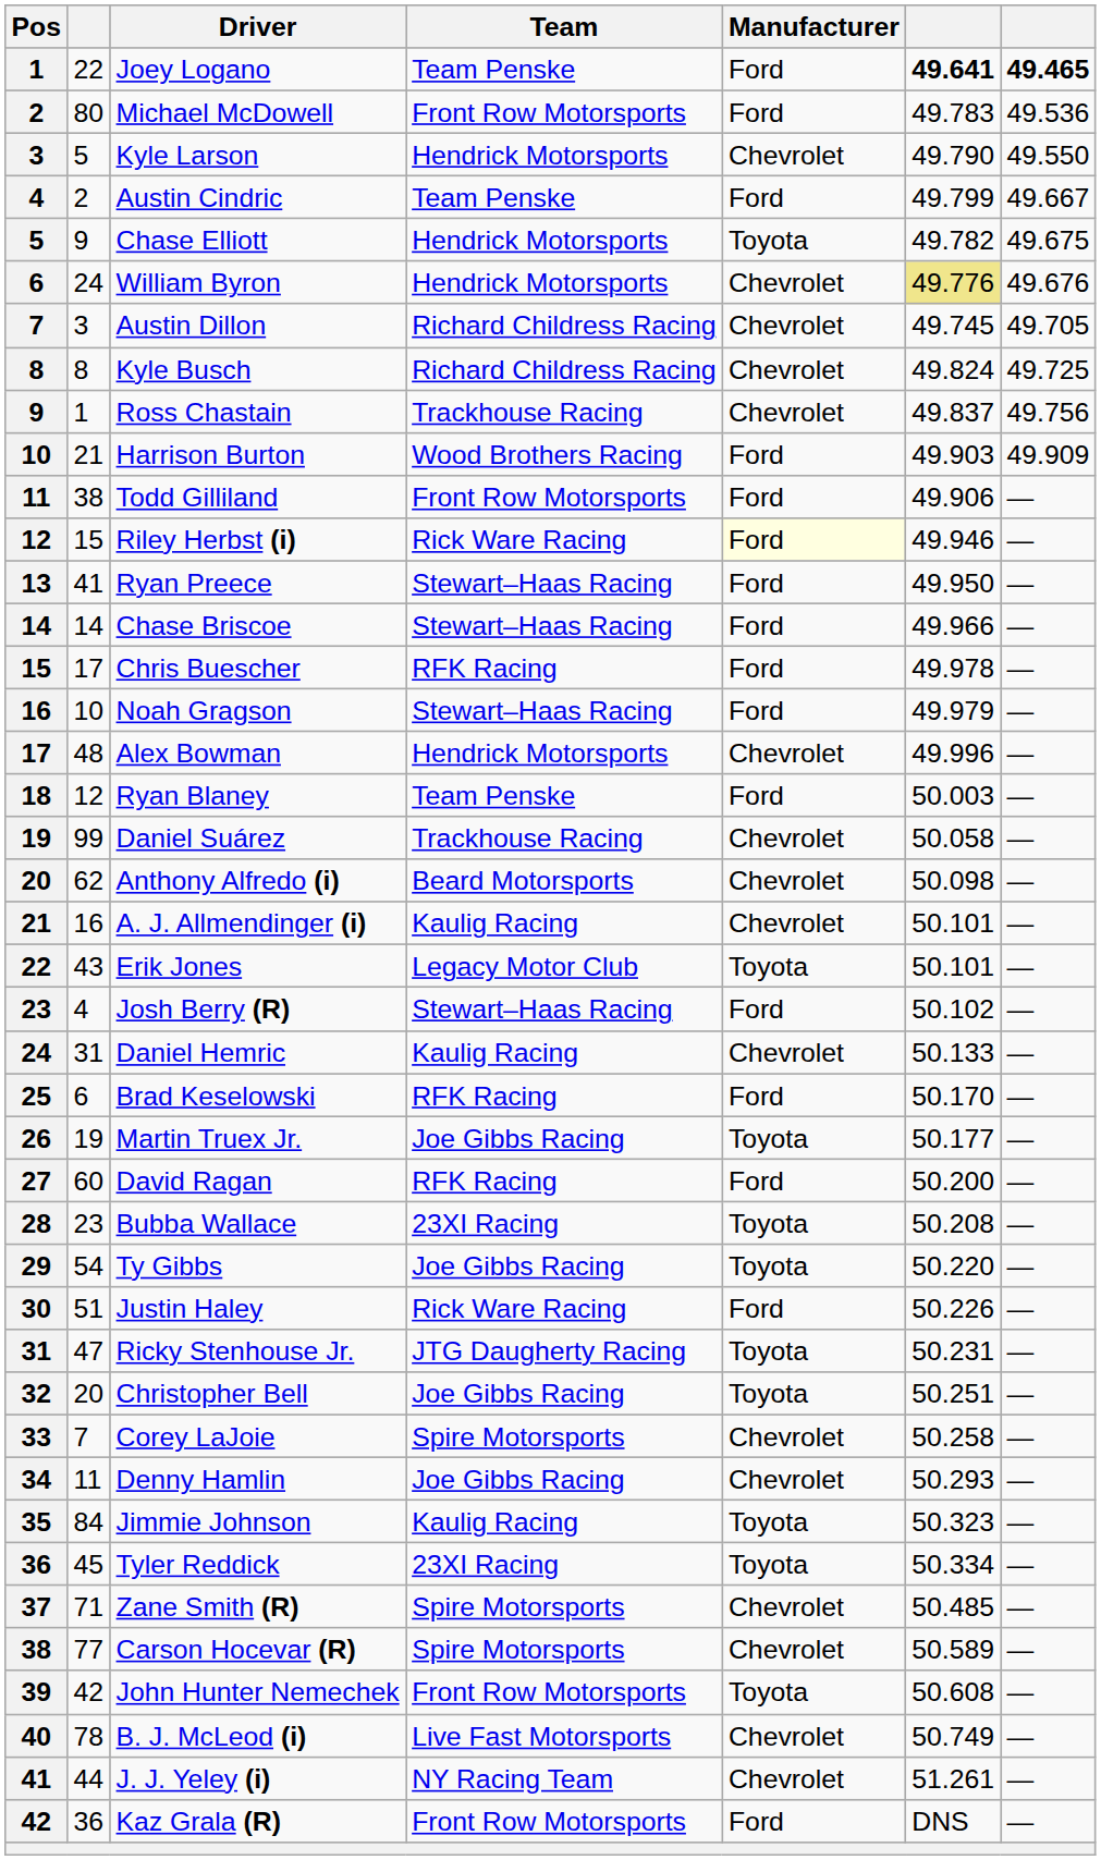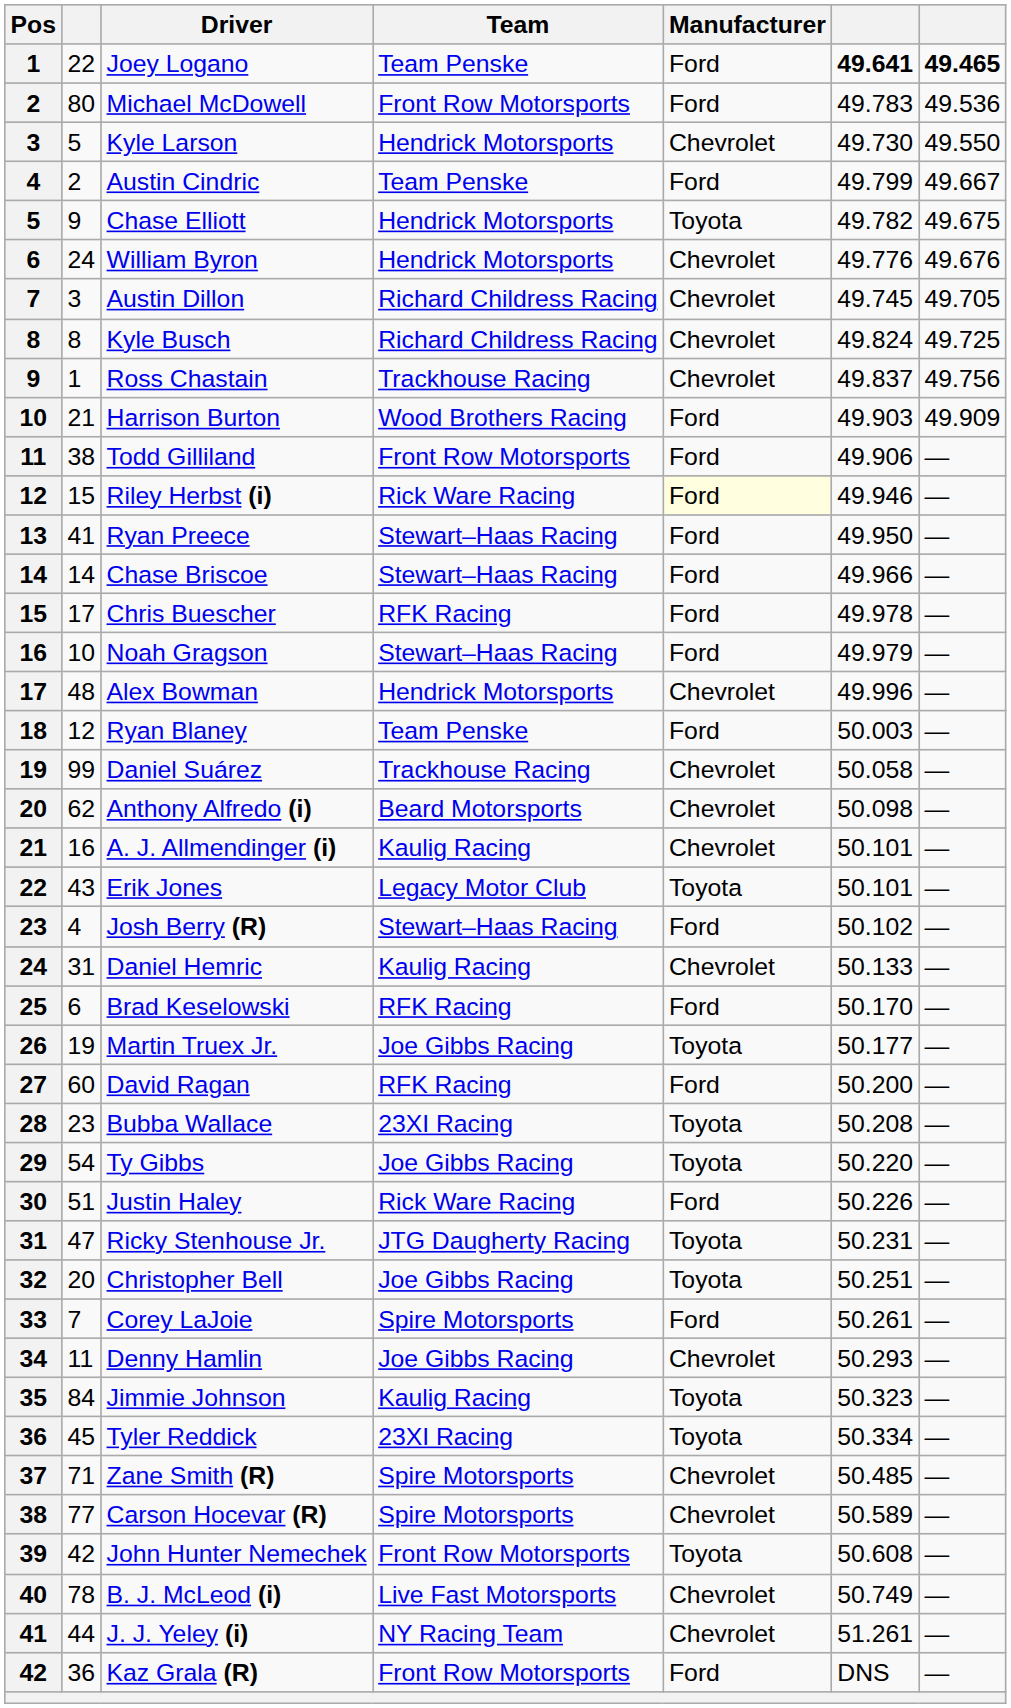Kyle Larson | column 6: 49.790 -> 49.730
William Byron | column 6: khaki background -> no background
Corey LaJoie | Manufacturer: Chevrolet -> Ford
Corey LaJoie | column 6: 50.258 -> 50.261
